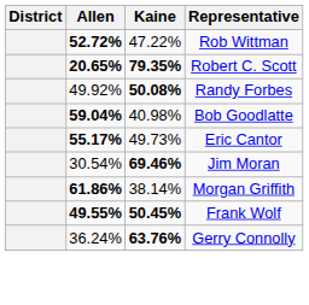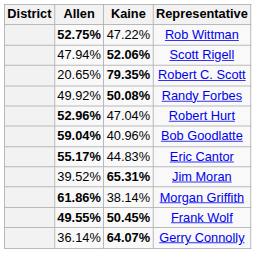Rob Wittman | Allen: 52.72% -> 52.75%
+ row: 47.94% | 52.06% | Scott Rigell
Robert C. Scott | Allen: bold -> normal
+ row: 52.96% | 47.04% | Robert Hurt
Bob Goodlatte | Kaine: 40.98% -> 40.96%
Eric Cantor | Kaine: 49.73% -> 44.83%
Jim Moran | Allen: 30.54% -> 39.52%
Jim Moran | Kaine: 69.46% -> 65.31%
Gerry Connolly | Allen: 36.24% -> 36.14%
Gerry Connolly | Kaine: 63.76% -> 64.07%
